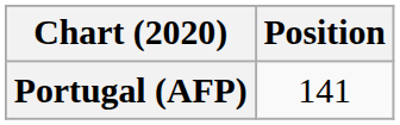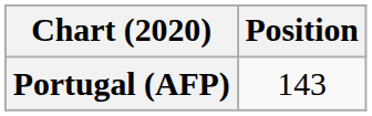Portugal (AFP) | Position: 141 -> 143
